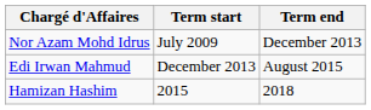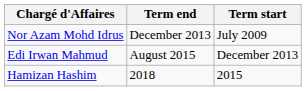columns swapped: Term start <-> Term end
